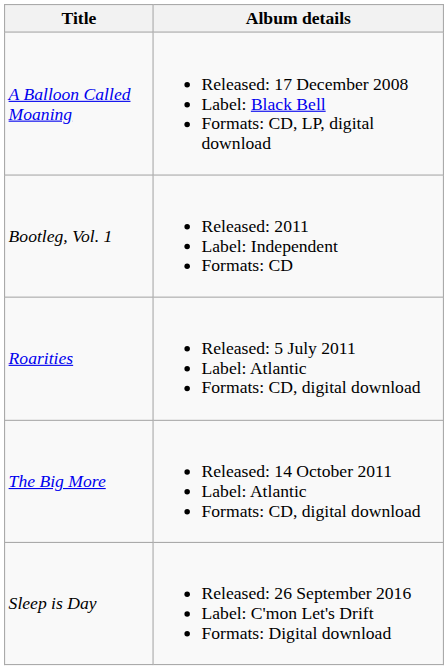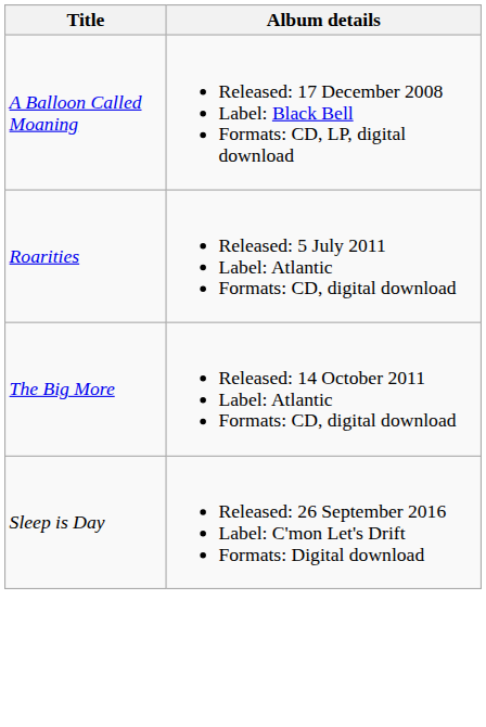- row: Bootleg, Vol. 1 | Released: 2011 Label: Independent Formats: CD
